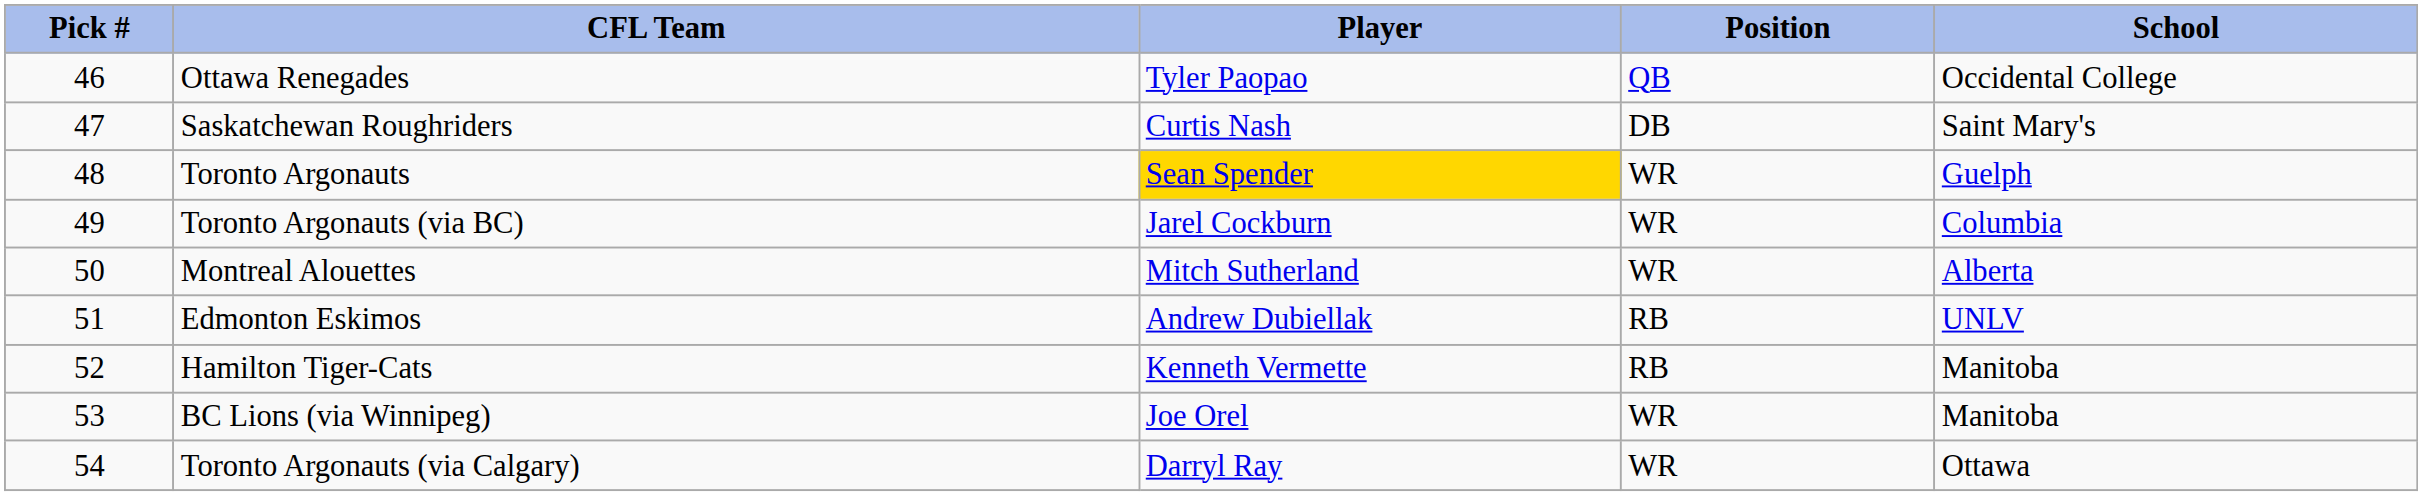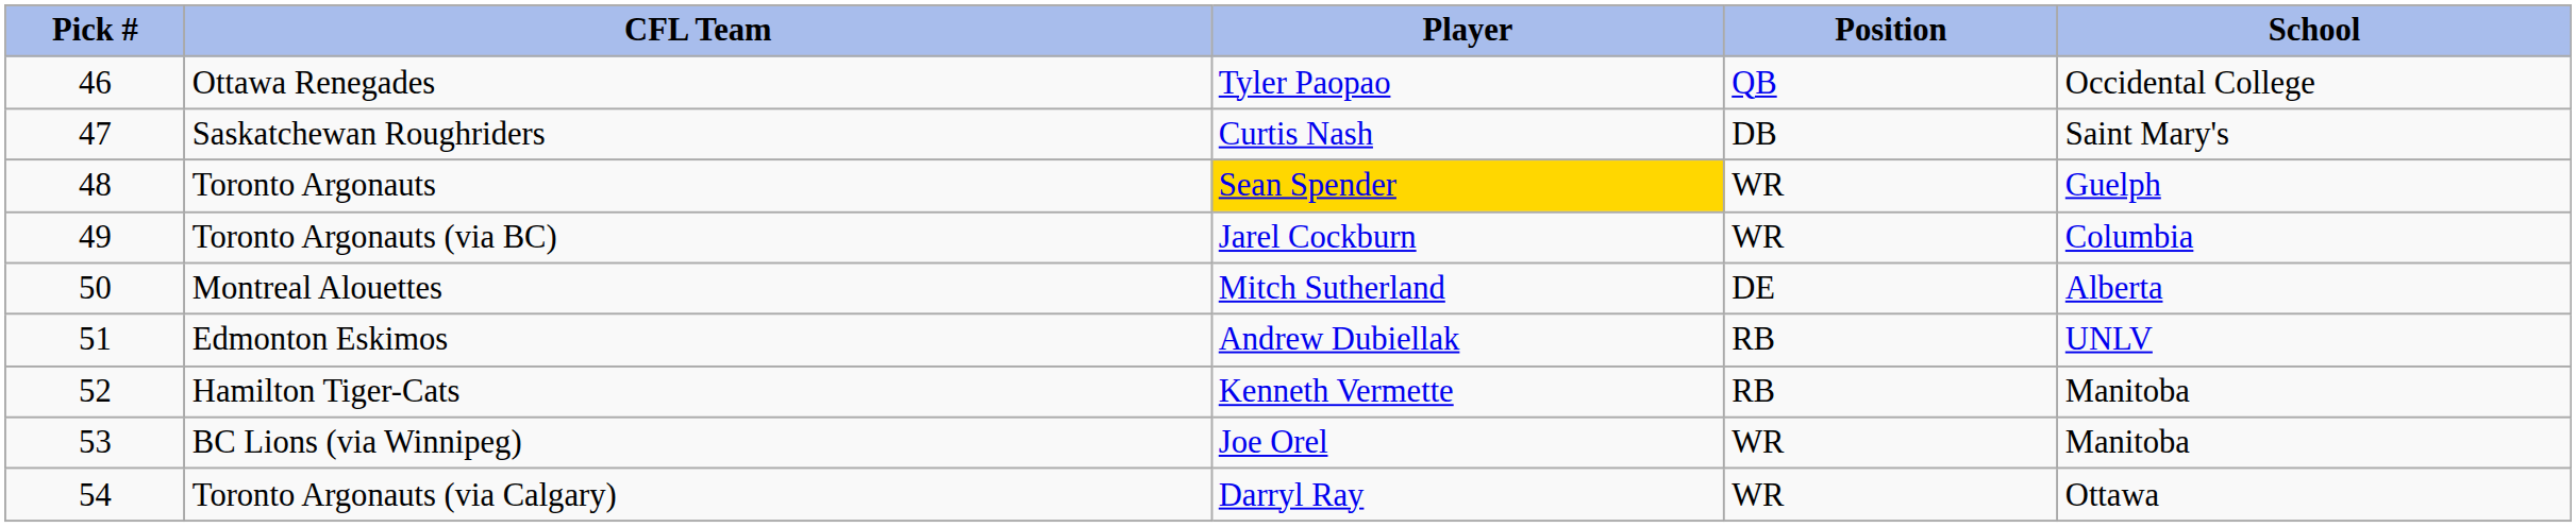Montreal Alouettes | Position: WR -> DE
